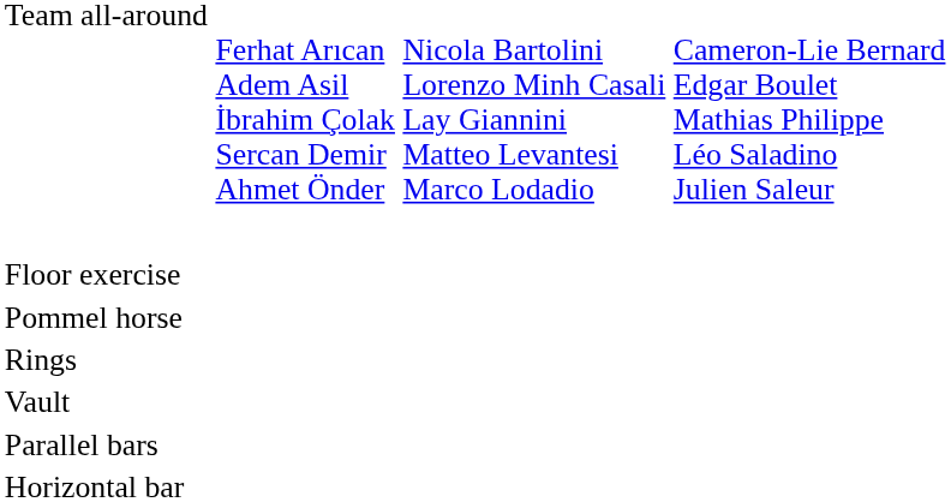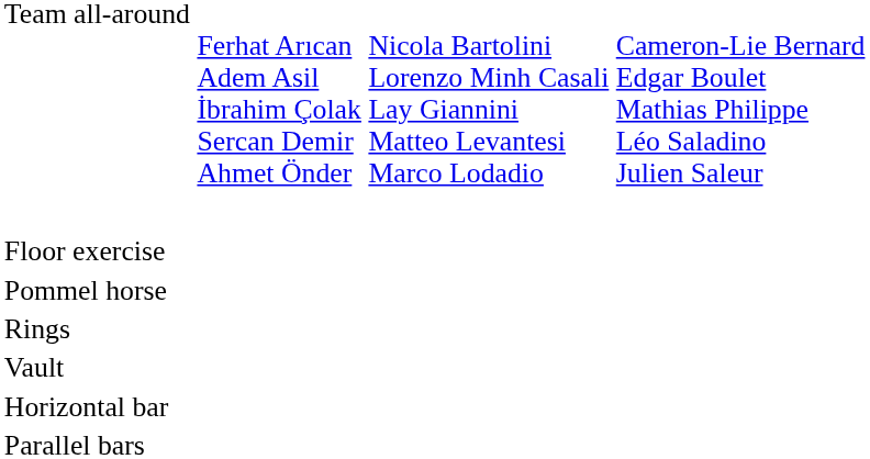rows swapped: Parallel bars <-> Horizontal bar
